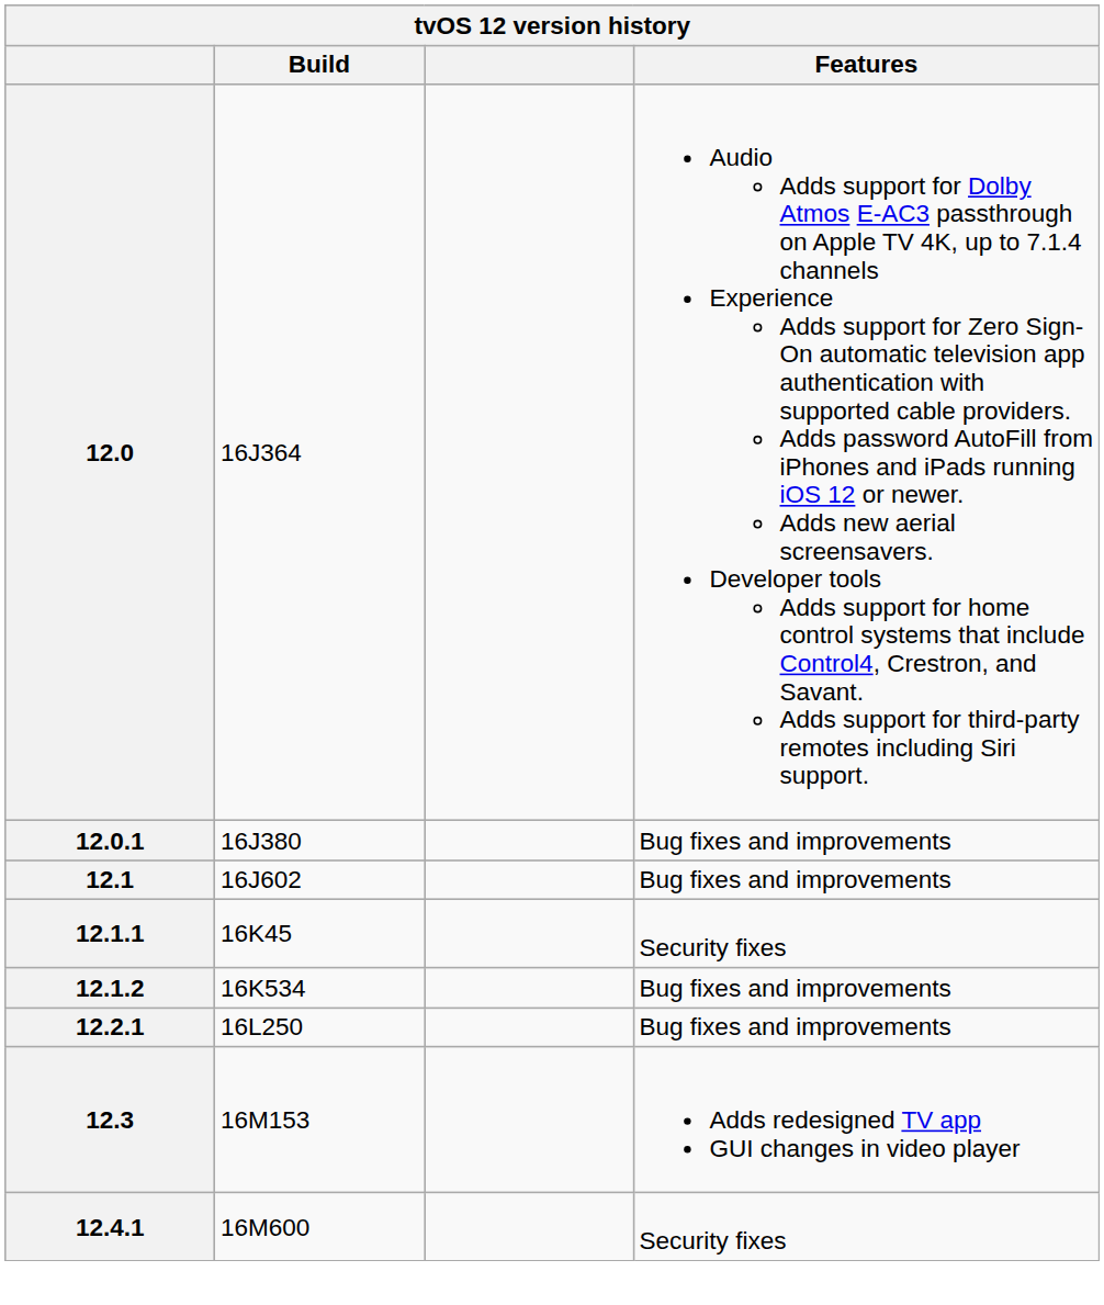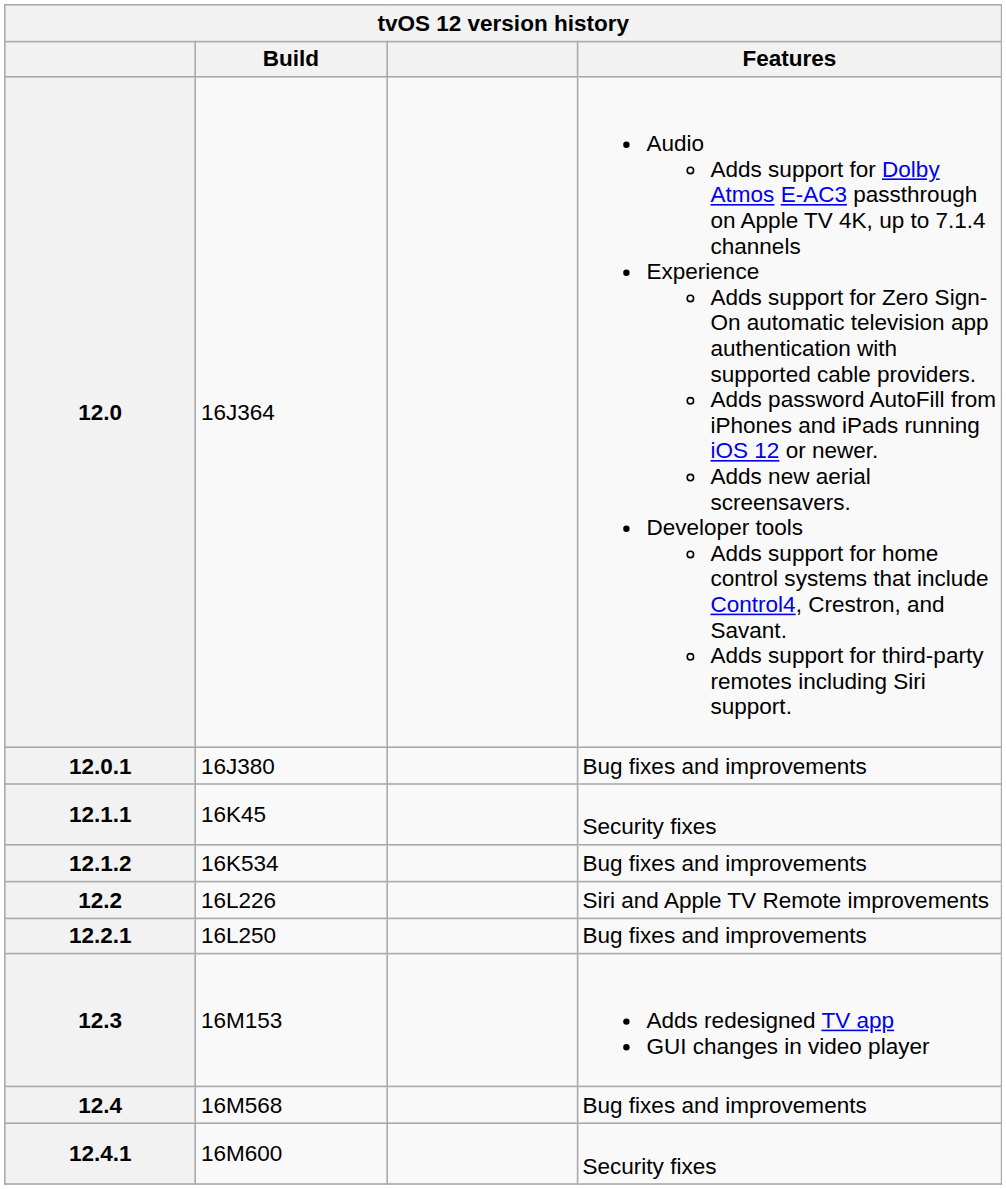- row: 12.1 | 16J602 | Bug fixes and improvements
+ row: 12.2 | 16L226 | Siri and Apple TV Remote improvements
+ row: 12.4 | 16M568 | Bug fixes and improvements
